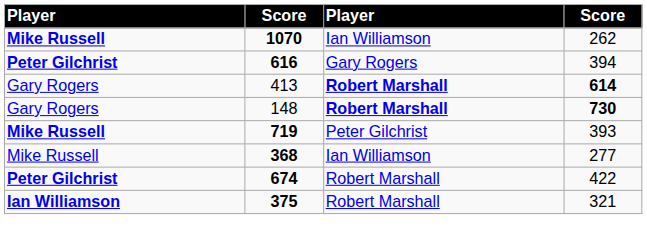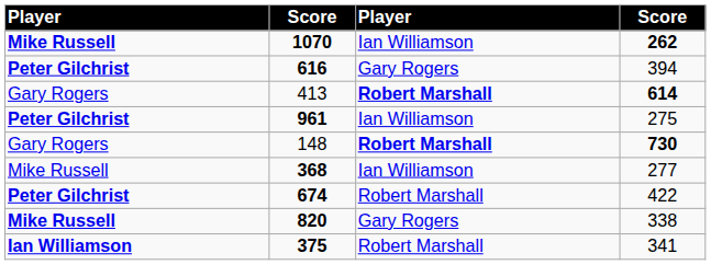1070 | column 4: normal -> bold
+ row: Peter Gilchrist | 961 | Ian Williamson | 275
- row: Mike Russell | 719 | Peter Gilchrist | 393
+ row: Mike Russell | 820 | Gary Rogers | 338
375 | column 4: 321 -> 341
